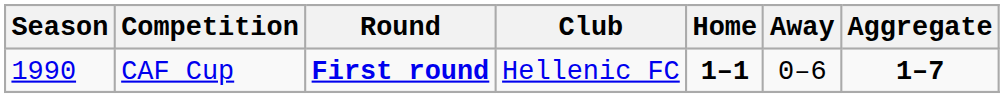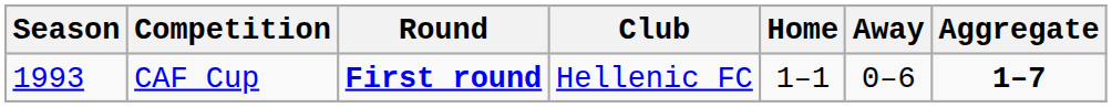CAF Cup | Season: 1990 -> 1993
CAF Cup | Home: bold -> normal
